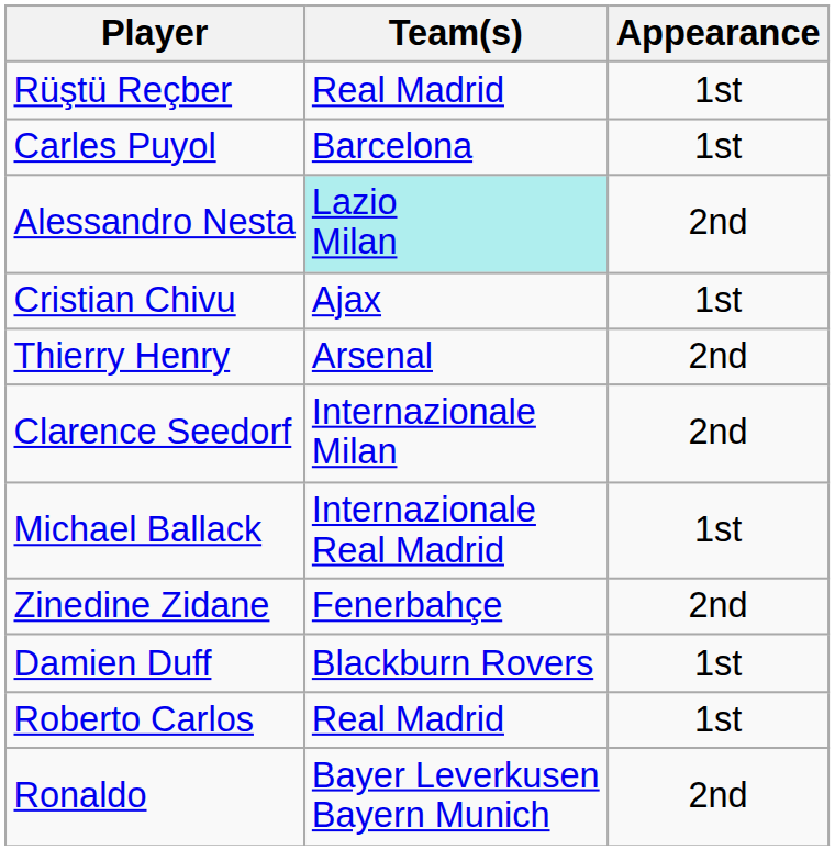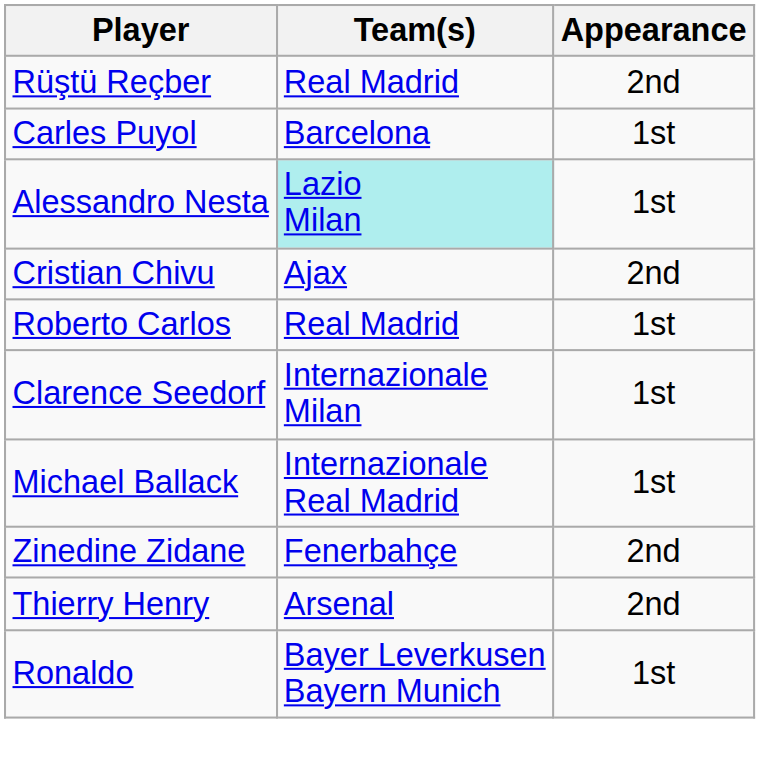Rüştü Reçber | Appearance: 1st -> 2nd
Alessandro Nesta | Appearance: 2nd -> 1st
Cristian Chivu | Appearance: 1st -> 2nd
rows swapped: Roberto Carlos <-> Thierry Henry
Clarence Seedorf | Appearance: 2nd -> 1st
- row: Damien Duff | Blackburn Rovers | 1st
Ronaldo | Appearance: 2nd -> 1st
